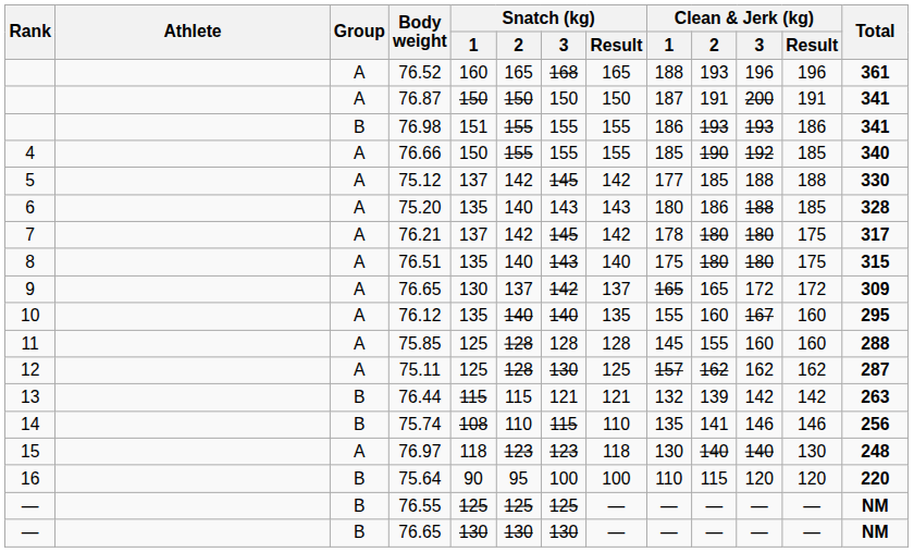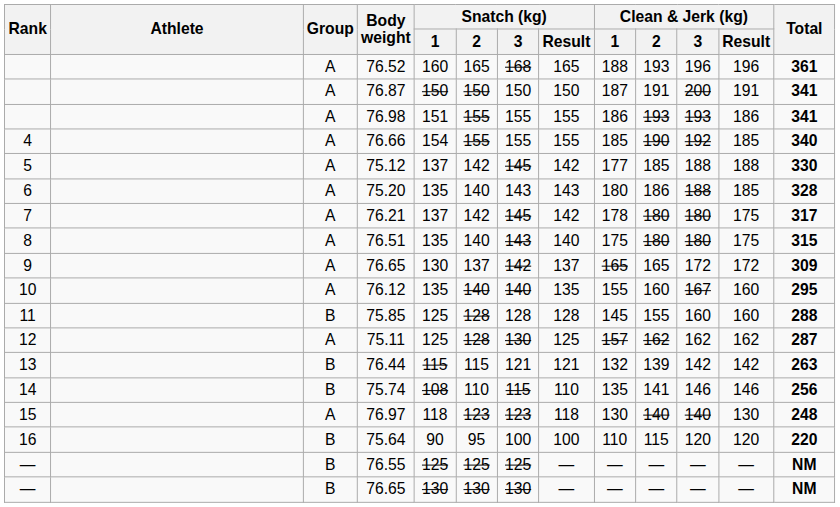76.98 | Group: B -> A
76.66 | Snatch (kg) / 1: 150 -> 154
75.85 | Group: A -> B
